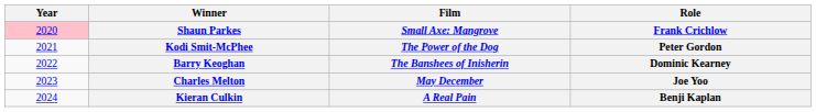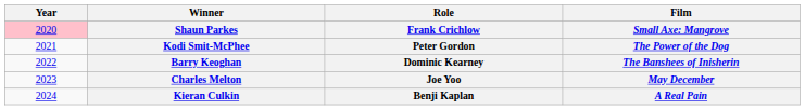columns swapped: Film <-> Role
